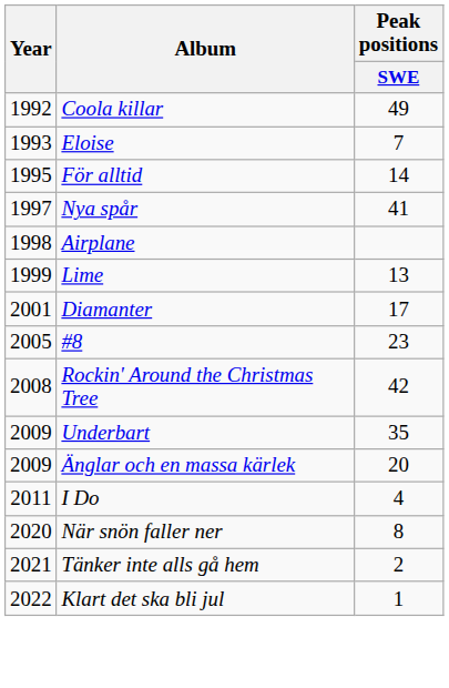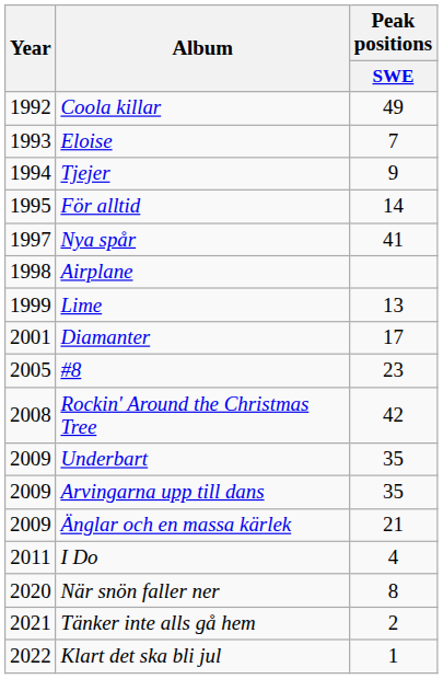+ row: 1994 | Tjejer | 9
+ row: 2009 | Arvingarna upp till dans | 35
Änglar och en massa kärlek | Peak positions / SWE: 20 -> 21
